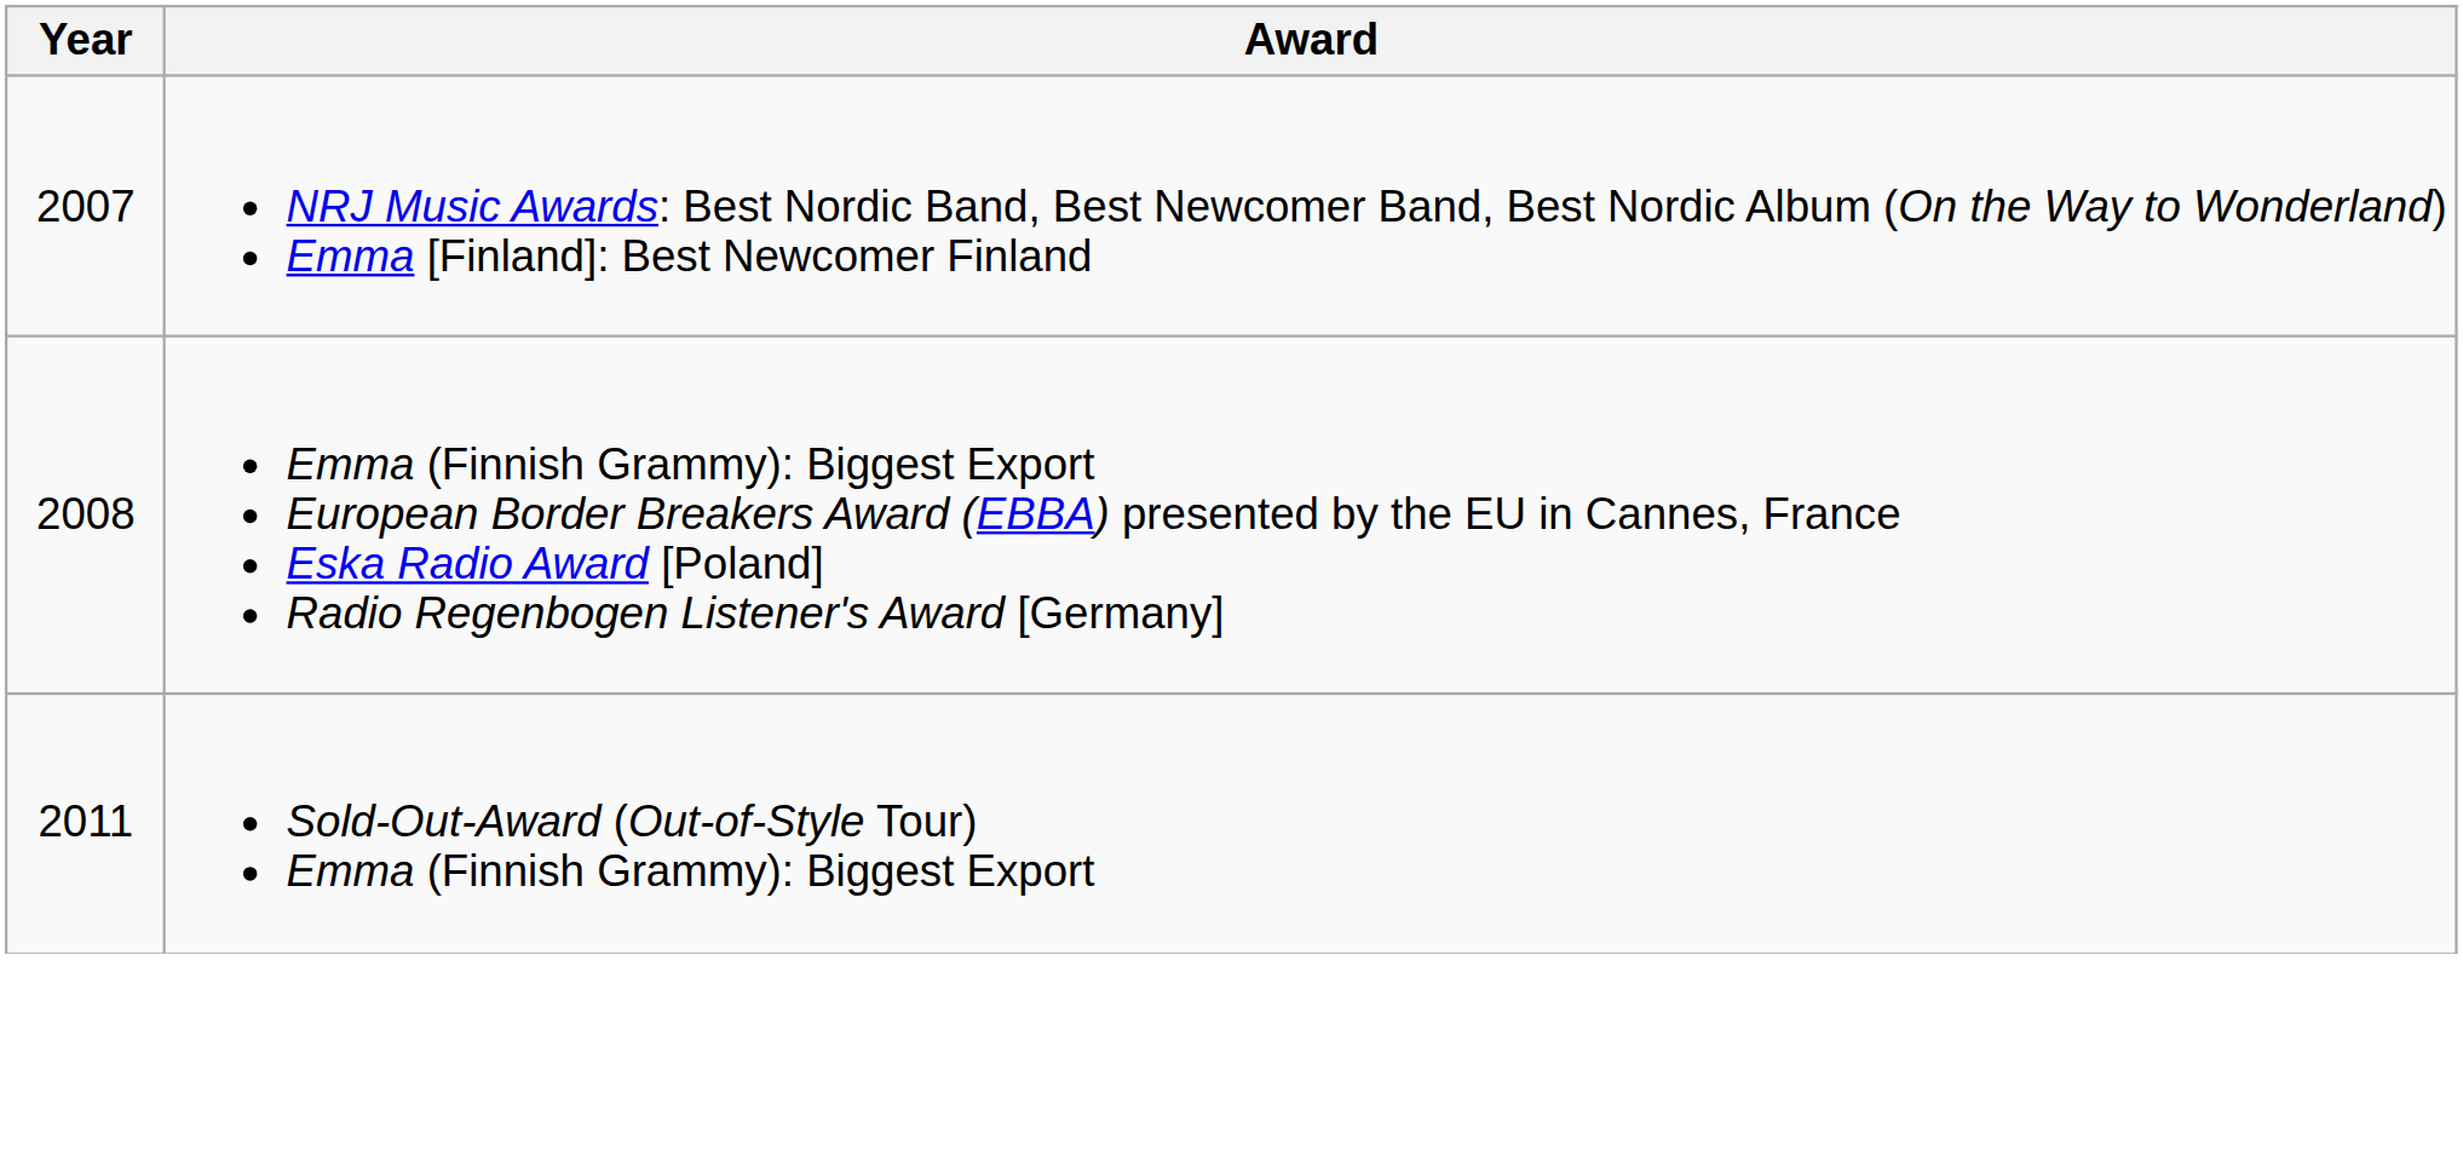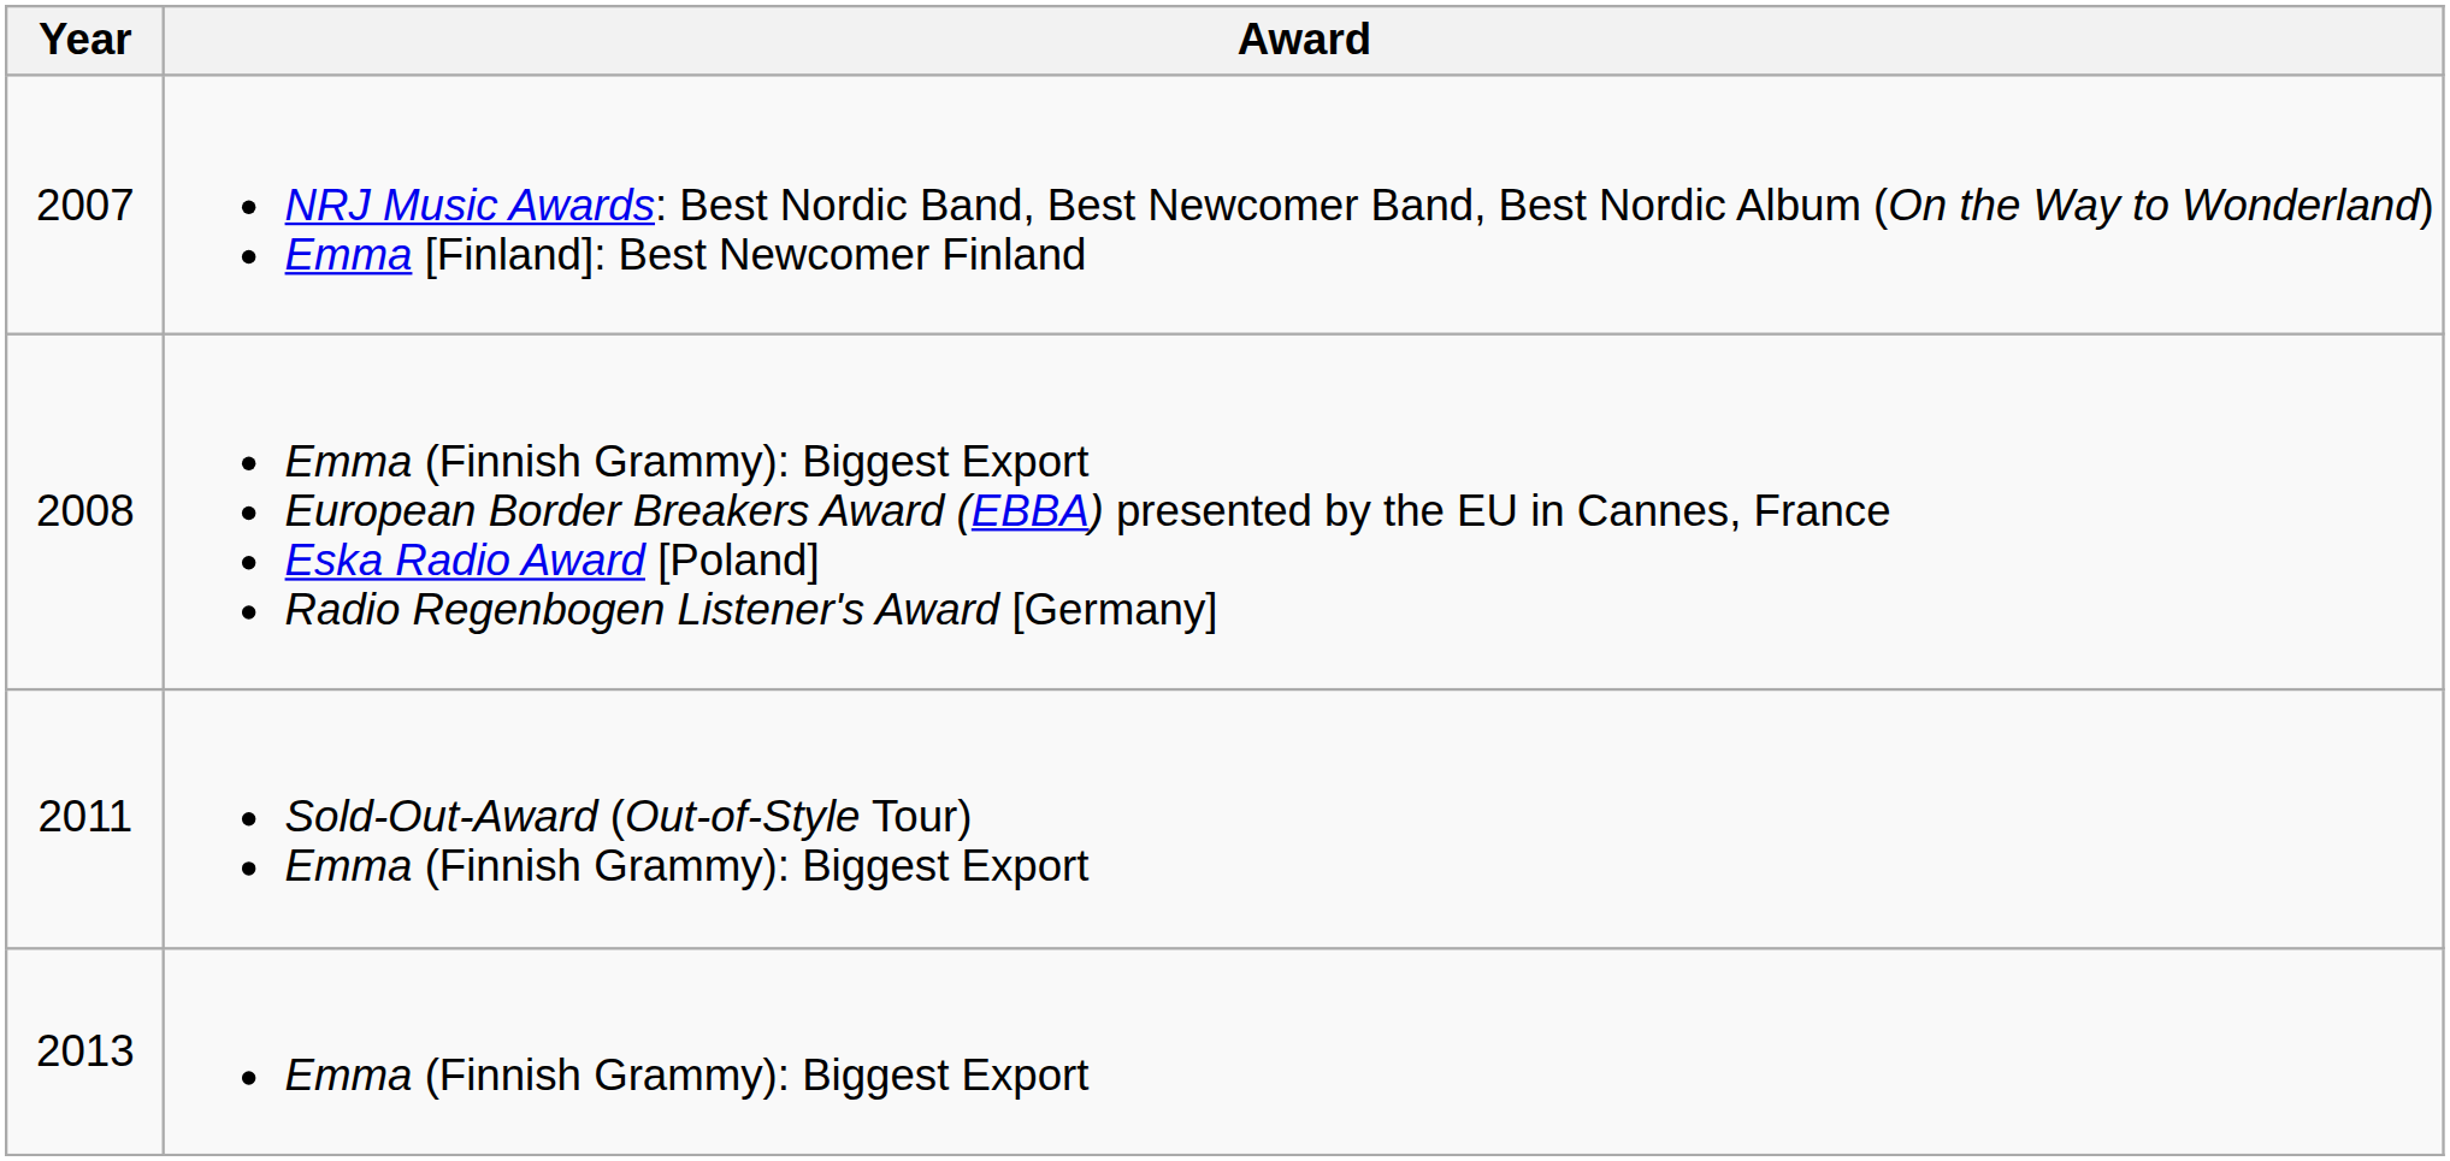+ row: 2013 | Emma (Finnish Grammy): Biggest Export
